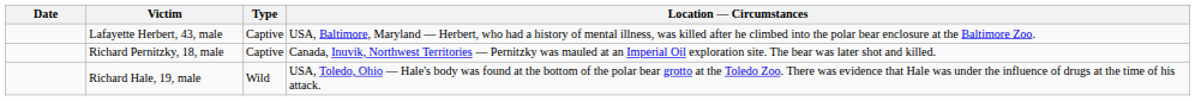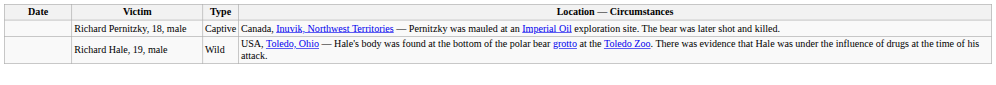- row: Lafayette Herbert, 43, male | Captive | USA, Baltimore, Maryland — Herbert, who had a history of mental illness, was killed after he climbed into the polar bear enclosure at the Baltimore Zoo.
